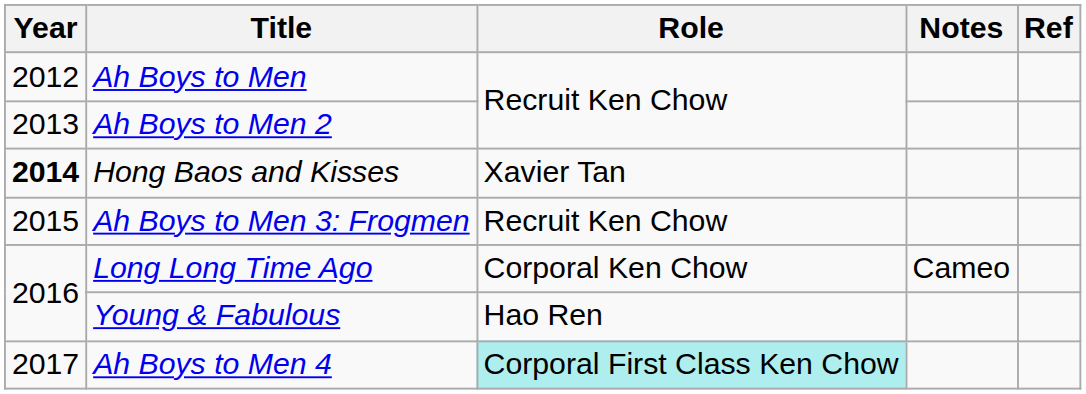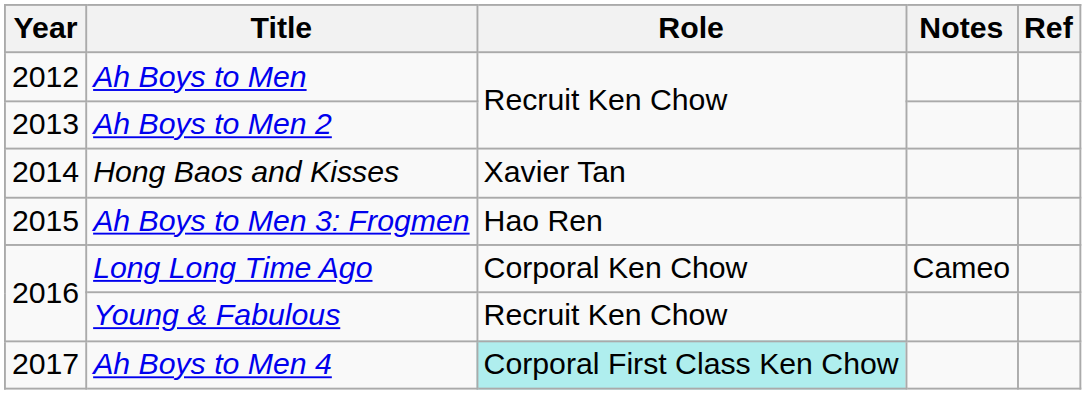Hong Baos and Kisses | Year: bold -> normal
Ah Boys to Men 3: Frogmen | Role: Recruit Ken Chow -> Hao Ren
Young & Fabulous | Role: Hao Ren -> Recruit Ken Chow
